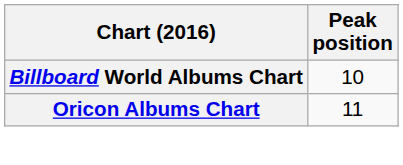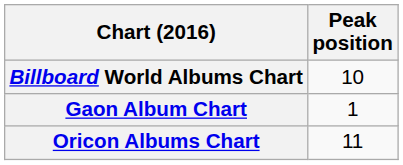+ row: Gaon Album Chart | 1
